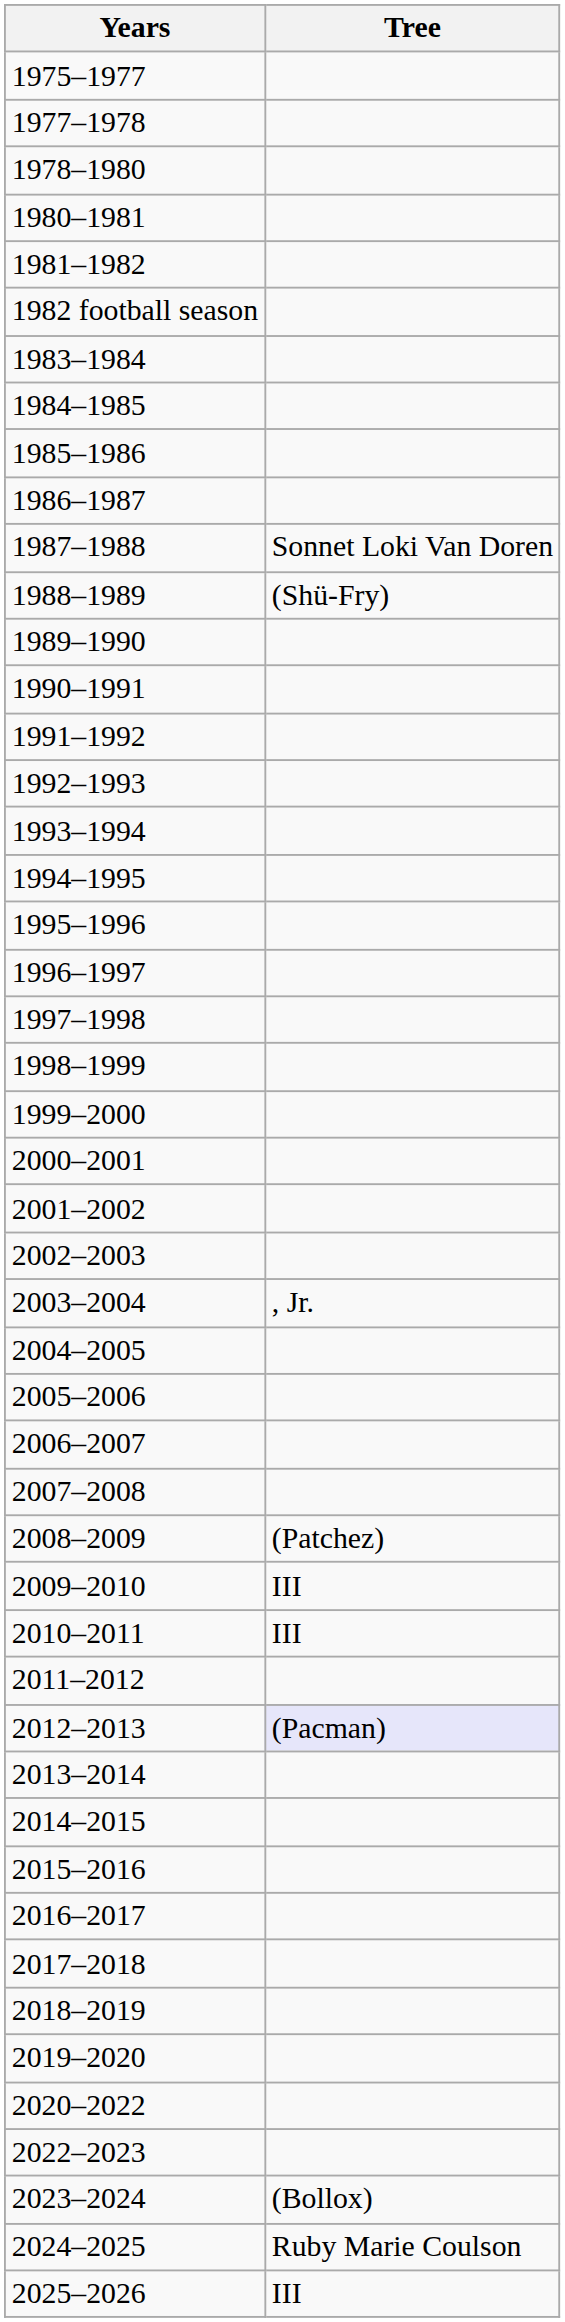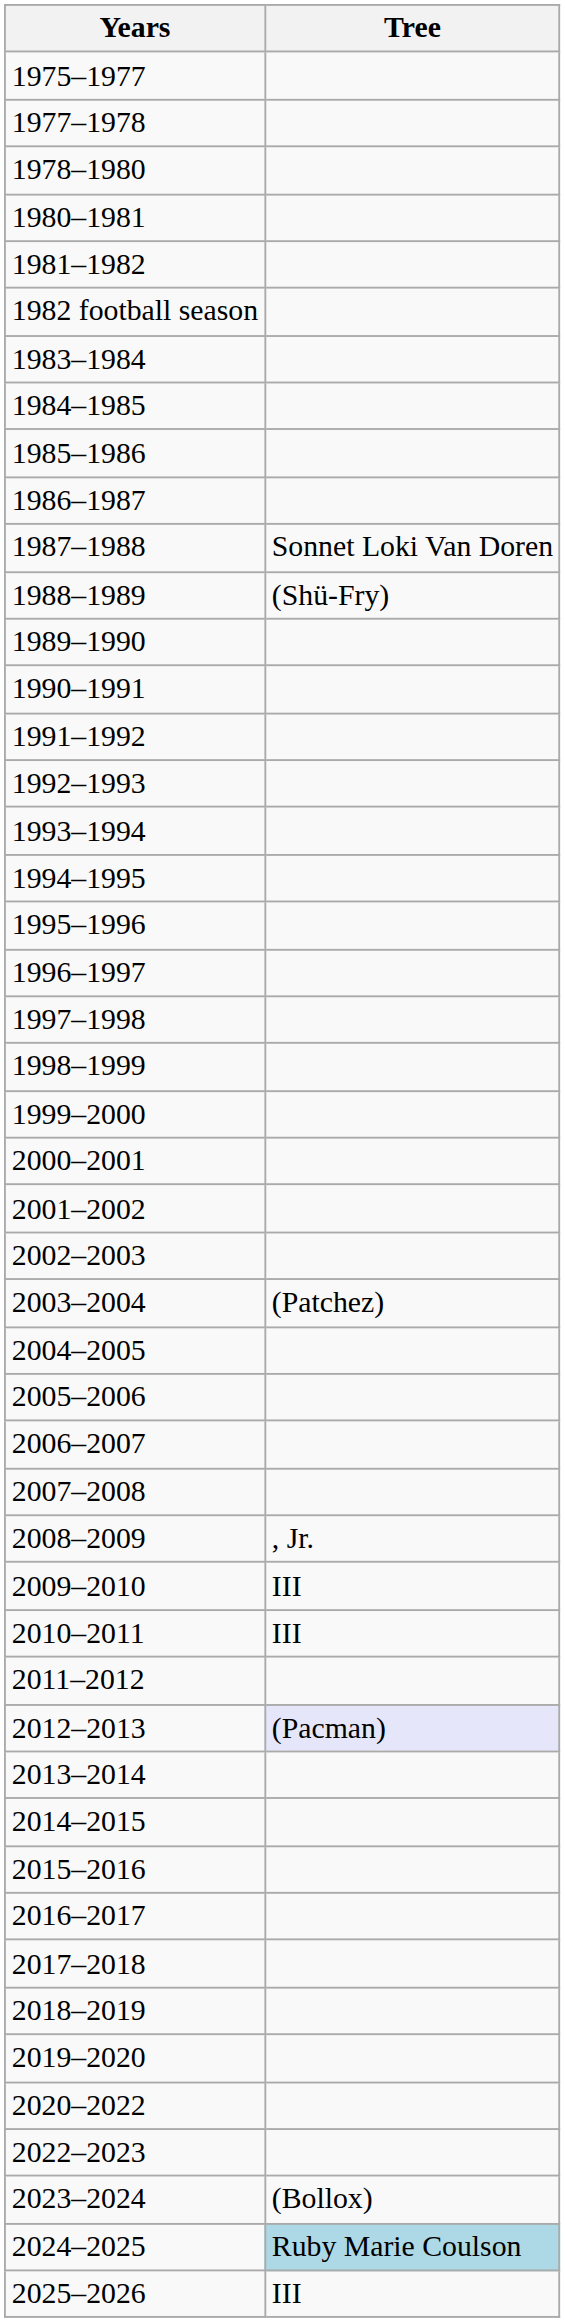2003–2004 | Tree: , Jr. -> (Patchez)
2008–2009 | Tree: (Patchez) -> , Jr.
2024–2025 | Tree: no background -> lightblue background
